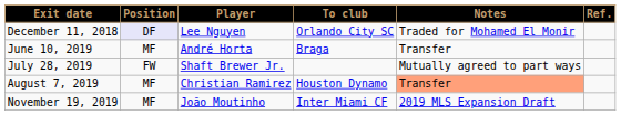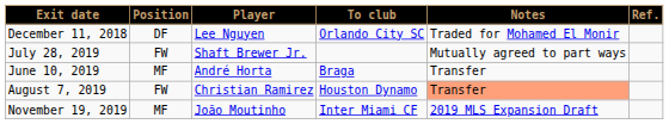December 11, 2018 | Position: lavender background -> no background
rows swapped: June 10, 2019 <-> July 28, 2019
August 7, 2019 | Position: MF -> FW
